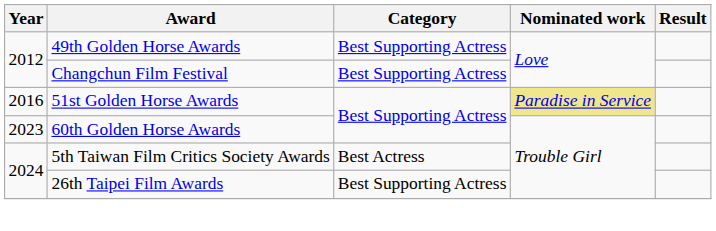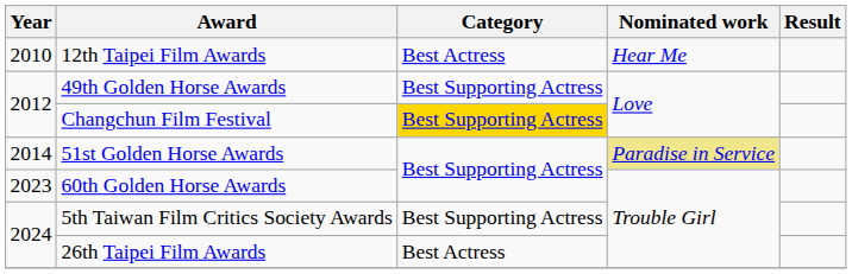+ row: 2010 | 12th Taipei Film Awards | Best Actress | Hear Me
Changchun Film Festival | Category: no background -> gold background
51st Golden Horse Awards | Year: 2016 -> 2014
5th Taiwan Film Critics Society Awards | Category: Best Actress -> Best Supporting Actress
26th Taipei Film Awards | Category: Best Supporting Actress -> Best Actress
